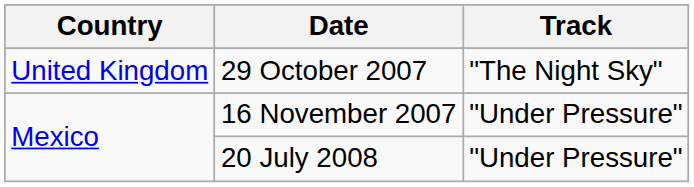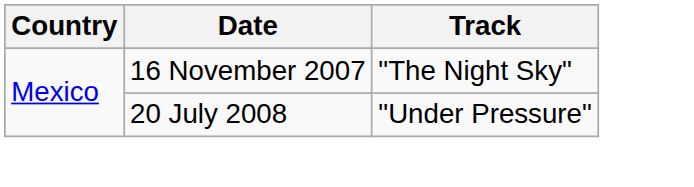- row: United Kingdom | 29 October 2007 | "The Night Sky"
16 November 2007 | Track: "Under Pressure" -> "The Night Sky"
